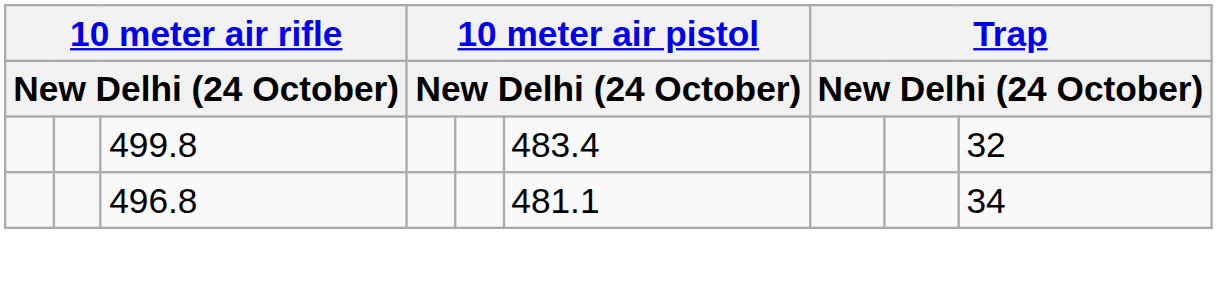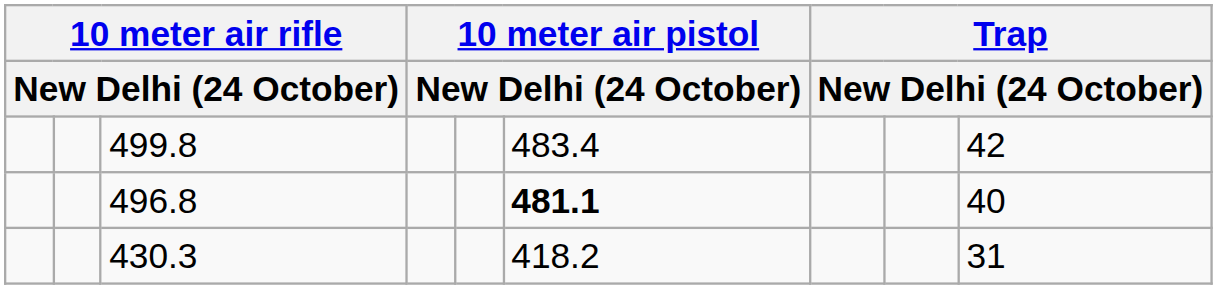499.8 | column 9: 32 -> 42
496.8 | column 6: normal -> bold
496.8 | column 9: 34 -> 40
+ row: 430.3 | 418.2 | 31
